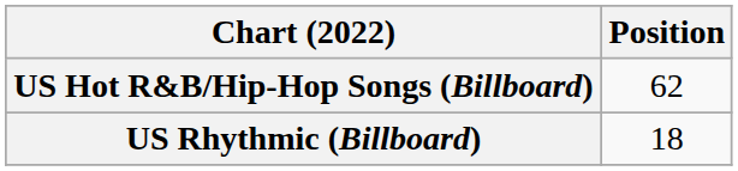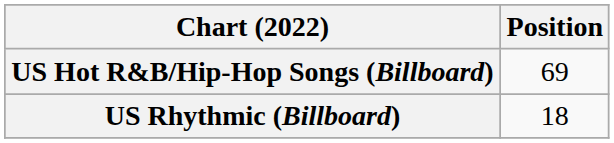US Hot R&B/Hip-Hop Songs (Billboard) | Position: 62 -> 69
